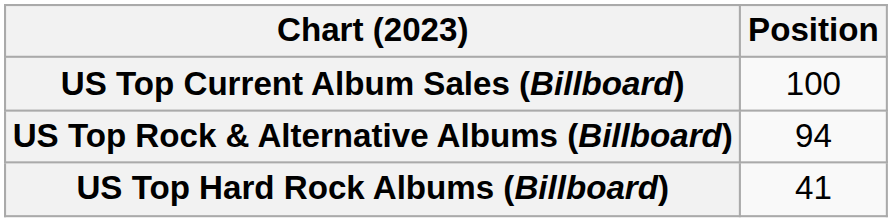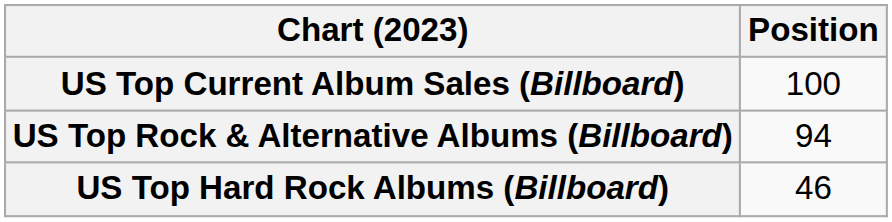US Top Hard Rock Albums (Billboard) | Position: 41 -> 46
